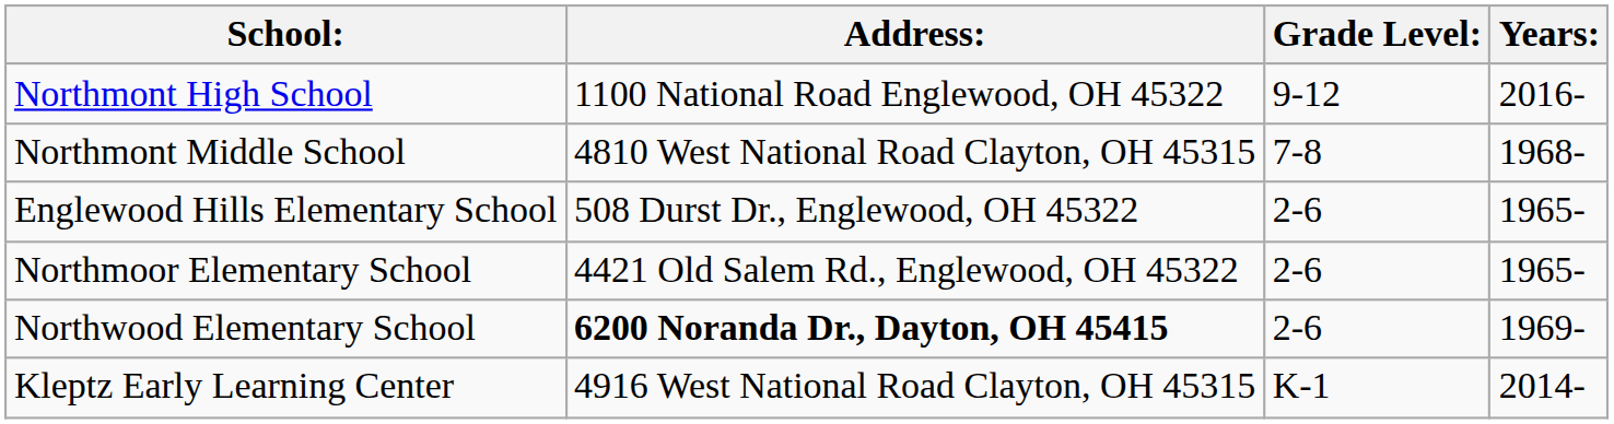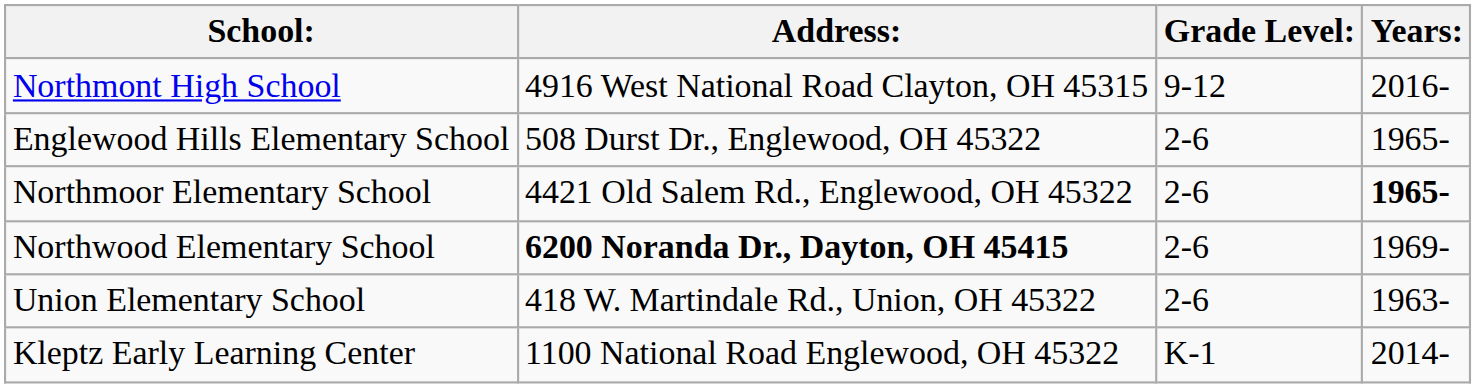Northmont High School | Address:: 1100 National Road Englewood, OH 45322 -> 4916 West National Road Clayton, OH 45315
- row: Northmont Middle School | 4810 West National Road Clayton, OH 45315 | 7-8 | 1968-
Northmoor Elementary School | Years:: normal -> bold
+ row: Union Elementary School | 418 W. Martindale Rd., Union, OH 45322 | 2-6 | 1963-
Kleptz Early Learning Center | Address:: 4916 West National Road Clayton, OH 45315 -> 1100 National Road Englewood, OH 45322
